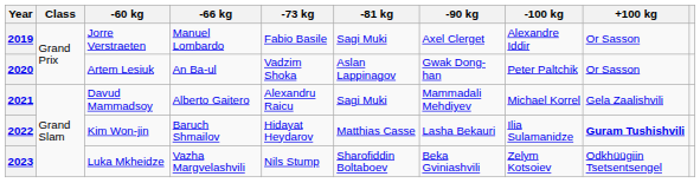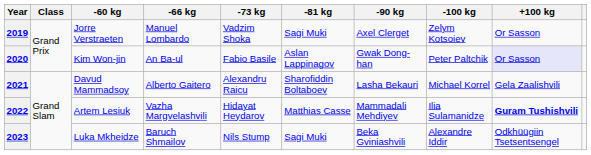2019 | -73 kg: Fabio Basile -> Vadzim Shoka
2019 | -100 kg: Alexandre Iddir -> Zelym Kotsoiev
2020 | -60 kg: Artem Lesiuk -> Kim Won-jin
2020 | -73 kg: Vadzim Shoka -> Fabio Basile
2020 | +100 kg: no background -> lavender background
2021 | -81 kg: Sagi Muki -> Sharofiddin Boltaboev
2021 | -90 kg: Mammadali Mehdiyev -> Lasha Bekauri
2022 | -60 kg: Kim Won-jin -> Artem Lesiuk
2022 | -66 kg: Baruch Shmailov -> Vazha Margvelashvili
2022 | -90 kg: Lasha Bekauri -> Mammadali Mehdiyev
2023 | -66 kg: Vazha Margvelashvili -> Baruch Shmailov
2023 | -81 kg: Sharofiddin Boltaboev -> Sagi Muki
2023 | -100 kg: Zelym Kotsoiev -> Alexandre Iddir
